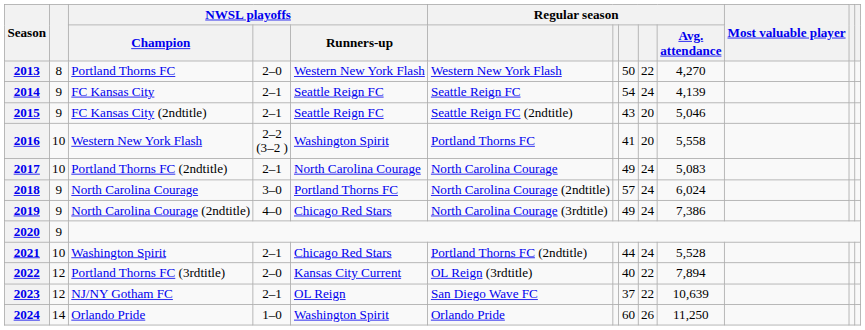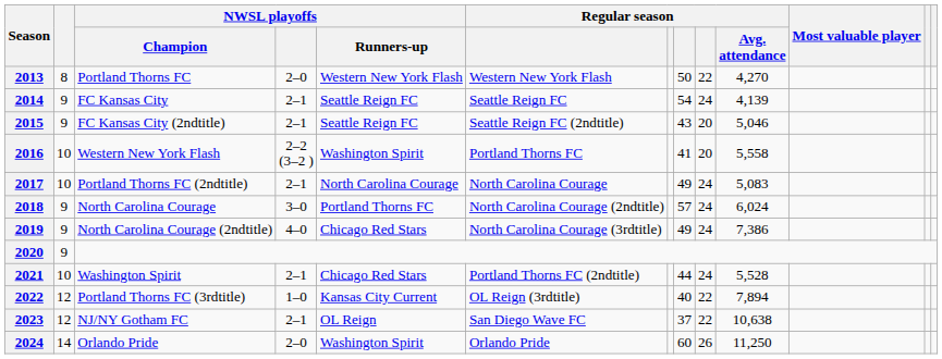2022 | NWSL playoffs: 2–0 -> 1–0
2023 | Regular season / Avg. attendance: 10,639 -> 10,638
2024 | NWSL playoffs: 1–0 -> 2–0
